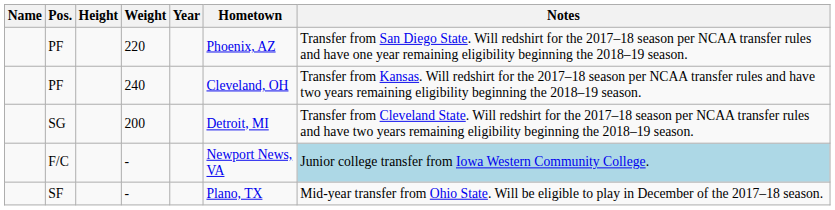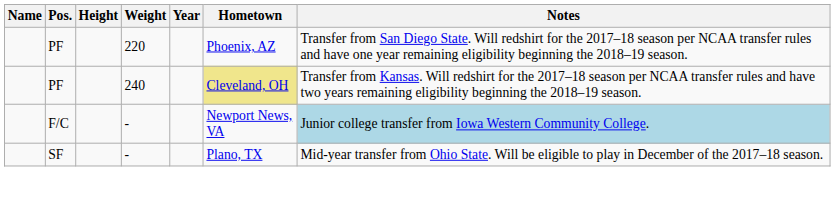PF / 240 | Hometown: no background -> khaki background
- row: SG | 200 | Detroit, MI | Transfer from Cleveland State. Will redshirt for the 2017–18 season per NCAA transfer rules and have two years remaining eligibility beginning the 2018–19 season.
